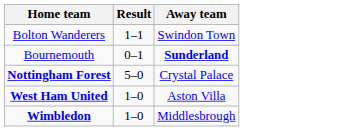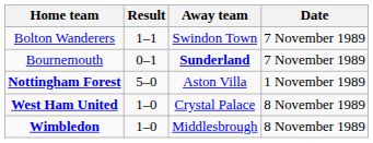+ column: Date | 7 November 1989 | 7 November 1989 | 1 November 1989 | 8 November 1989 | 8 November 1989
Nottingham Forest | Away team: Crystal Palace -> Aston Villa
West Ham United | Away team: Aston Villa -> Crystal Palace
